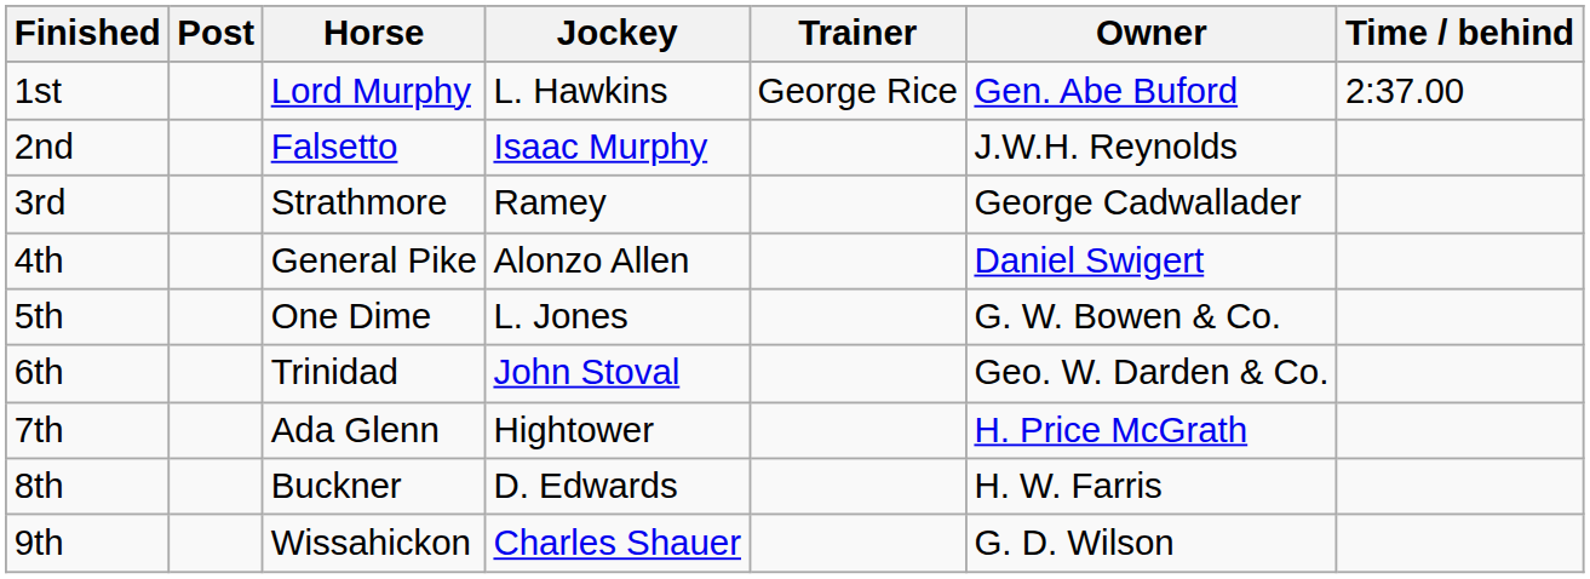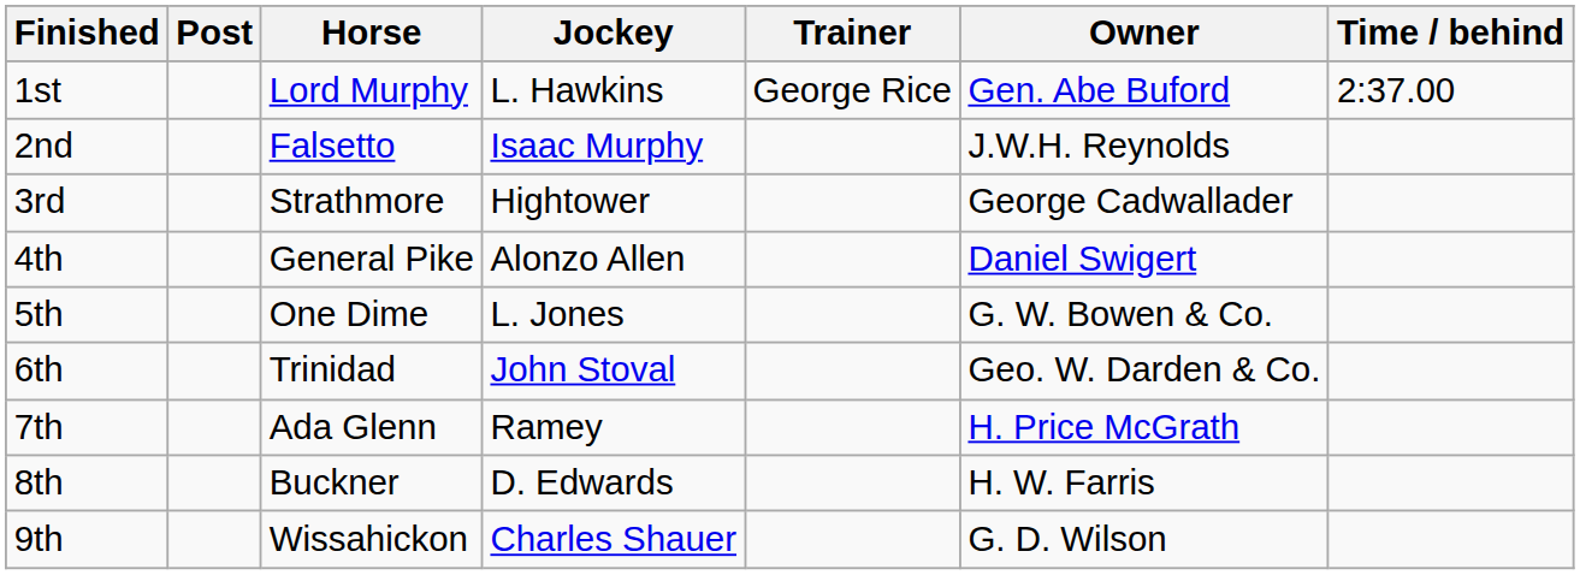3rd | Jockey: Ramey -> Hightower
7th | Jockey: Hightower -> Ramey
